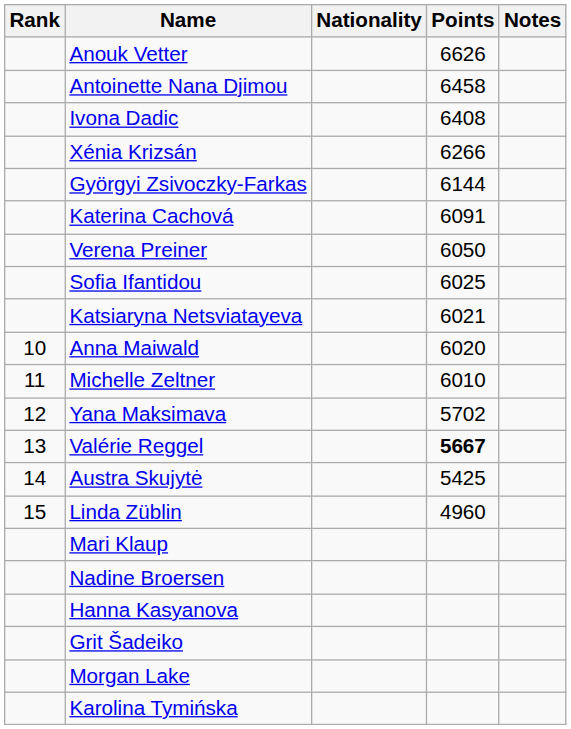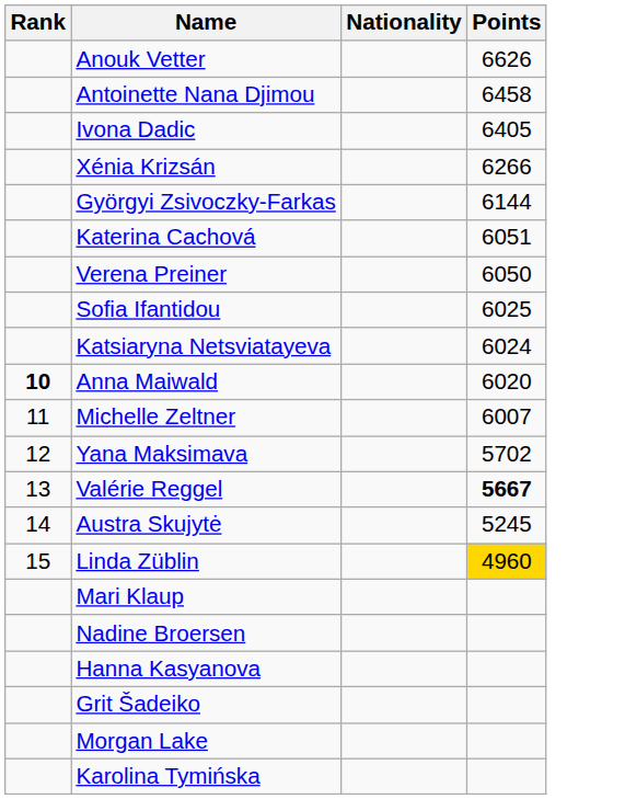- column: Notes
Ivona Dadic | Points: 6408 -> 6405
Katerina Cachová | Points: 6091 -> 6051
Katsiaryna Netsviatayeva | Points: 6021 -> 6024
Anna Maiwald | Rank: normal -> bold
Michelle Zeltner | Points: 6010 -> 6007
Austra Skujytė | Points: 5425 -> 5245
Linda Züblin | Points: no background -> gold background
